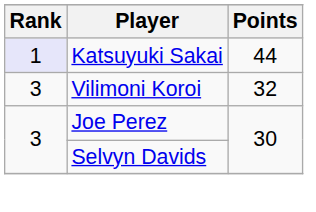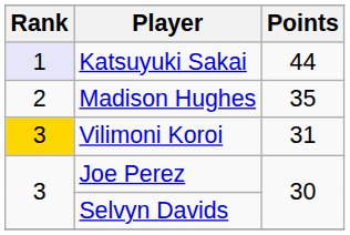+ row: 2 | Madison Hughes | 35
Vilimoni Koroi | Rank: no background -> gold background
Vilimoni Koroi | Points: 32 -> 31
